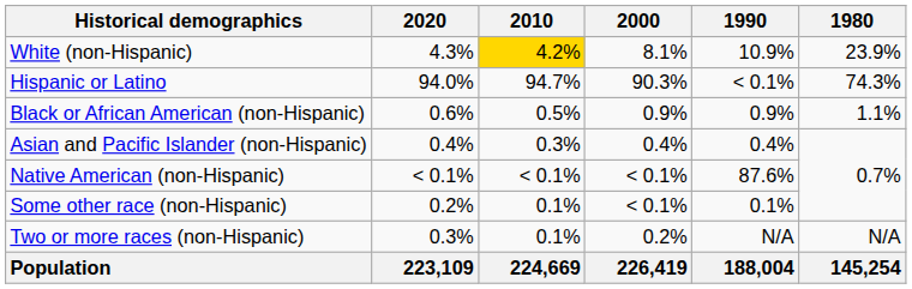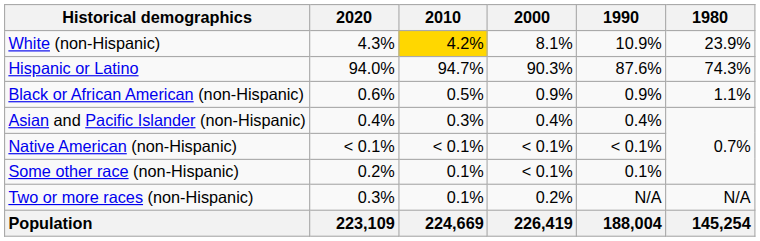Hispanic or Latino | 1990: < 0.1% -> 87.6%
Native American (non-Hispanic) | 1990: 87.6% -> < 0.1%
